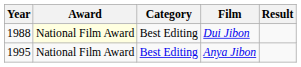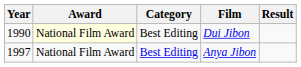Dui Jibon | Year: 1988 -> 1990
Anya Jibon | Year: 1995 -> 1997
